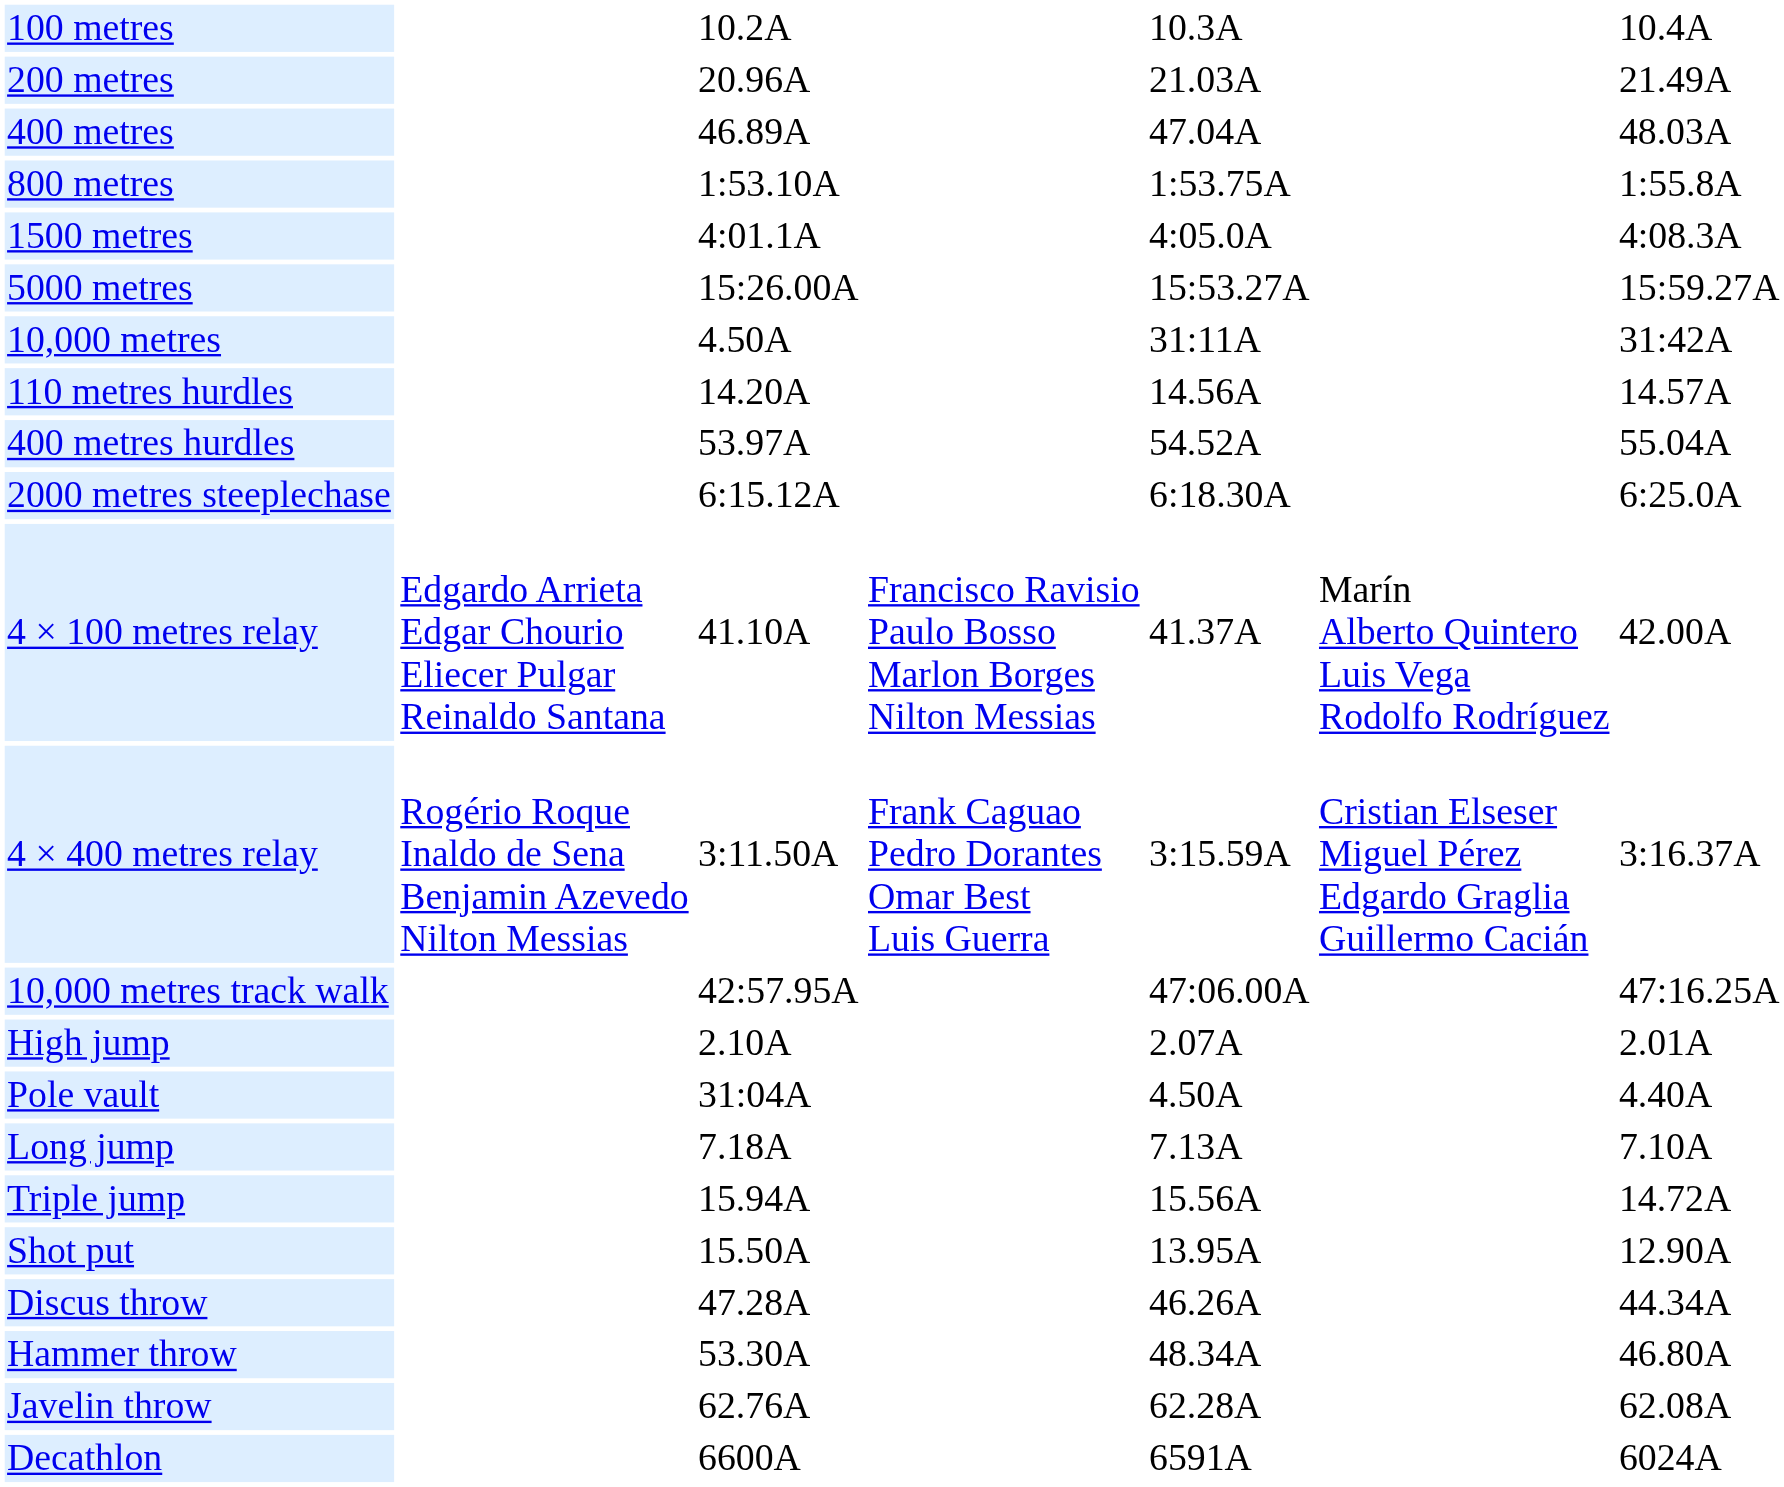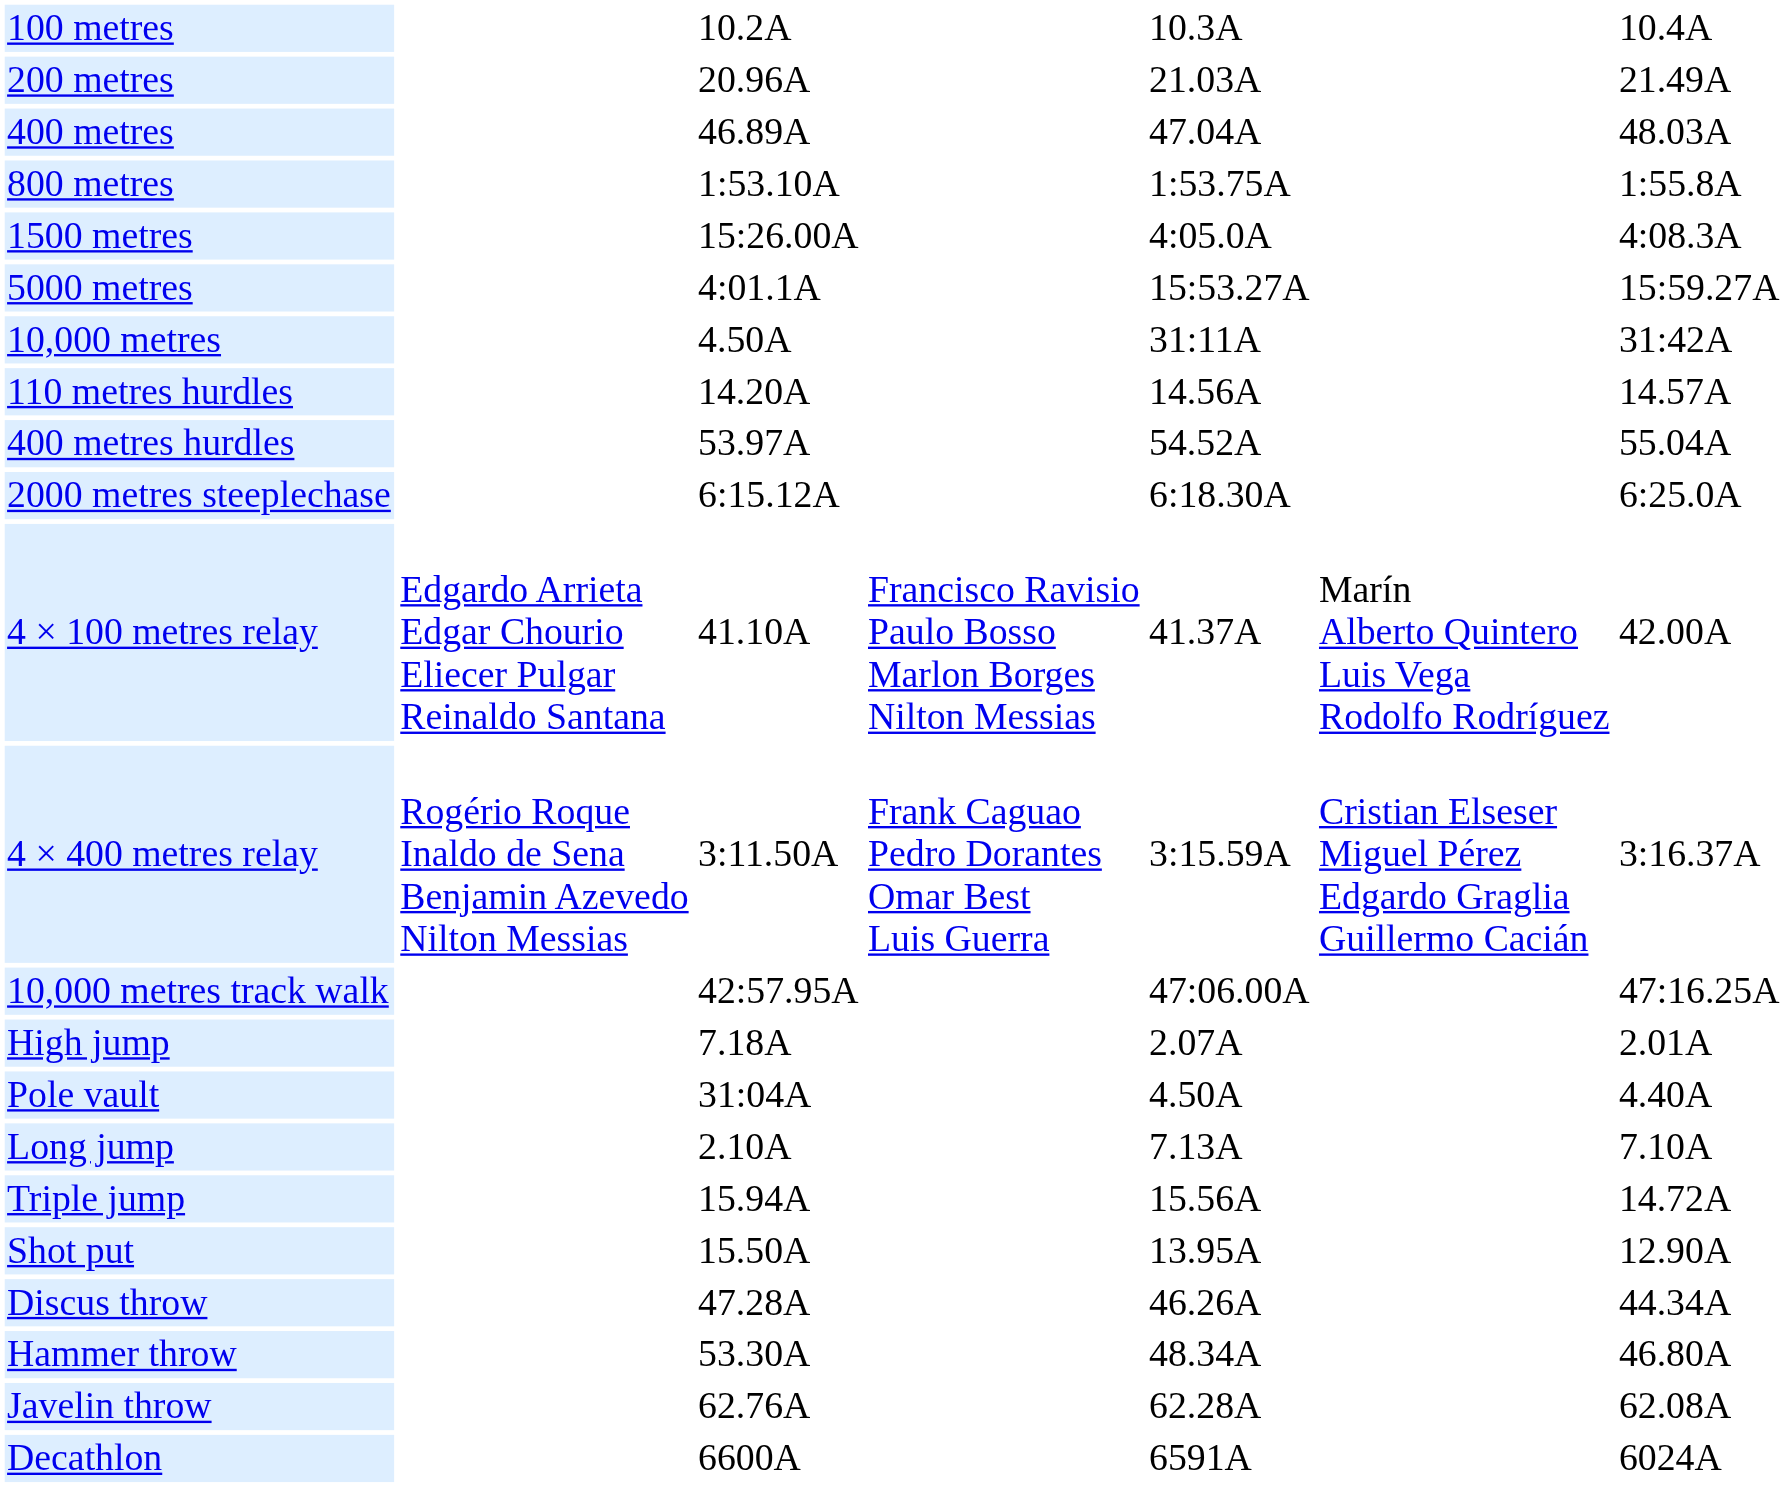1500 metres | column 3: 4:01.1A -> 15:26.00A
5000 metres | column 3: 15:26.00A -> 4:01.1A
High jump | column 3: 2.10A -> 7.18A
Long jump | column 3: 7.18A -> 2.10A
